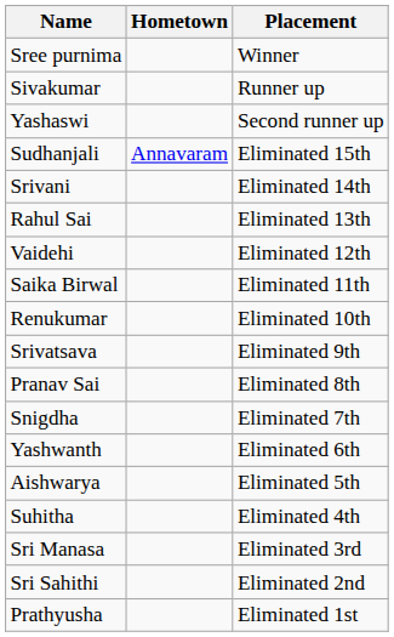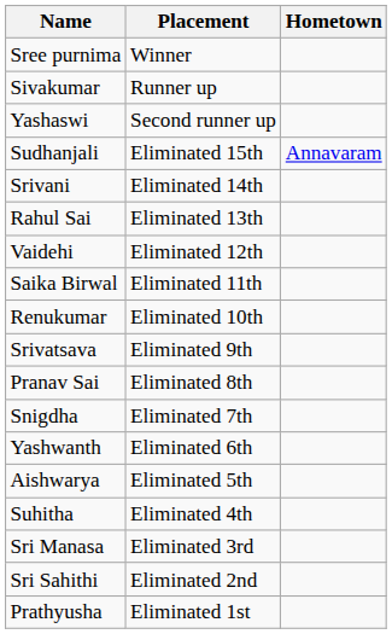columns swapped: Hometown <-> Placement
